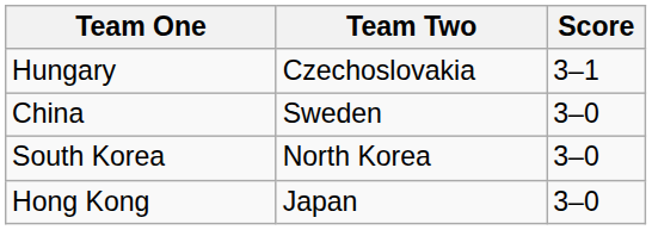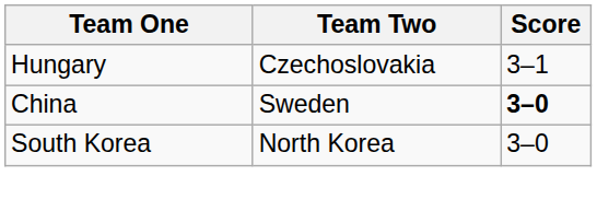China | Score: normal -> bold
- row: Hong Kong | Japan | 3–0
